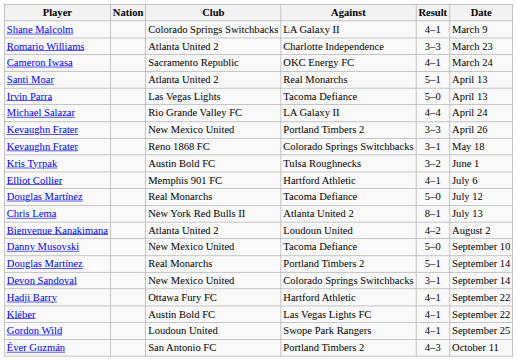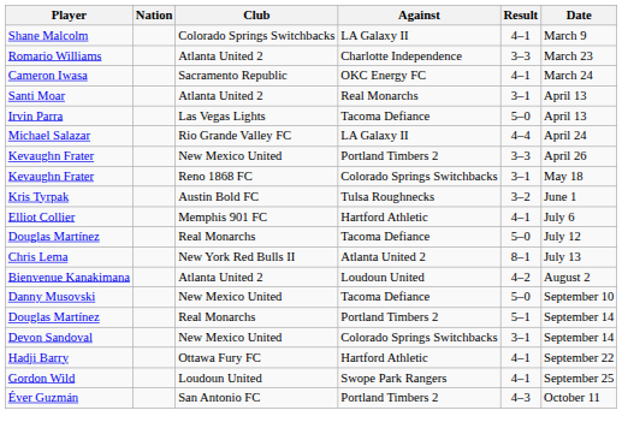Santi Moar | Result: 5–1 -> 3–1
- row: Kléber | Austin Bold FC | Las Vegas Lights FC | 4–1 | September 22
